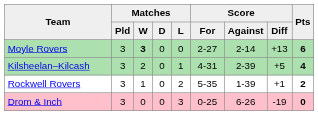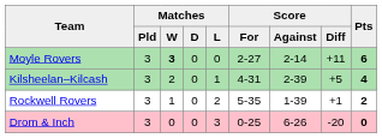Moyle Rovers | Score / Diff: +13 -> +11
Drom & Inch | Score / Diff: -19 -> -20
